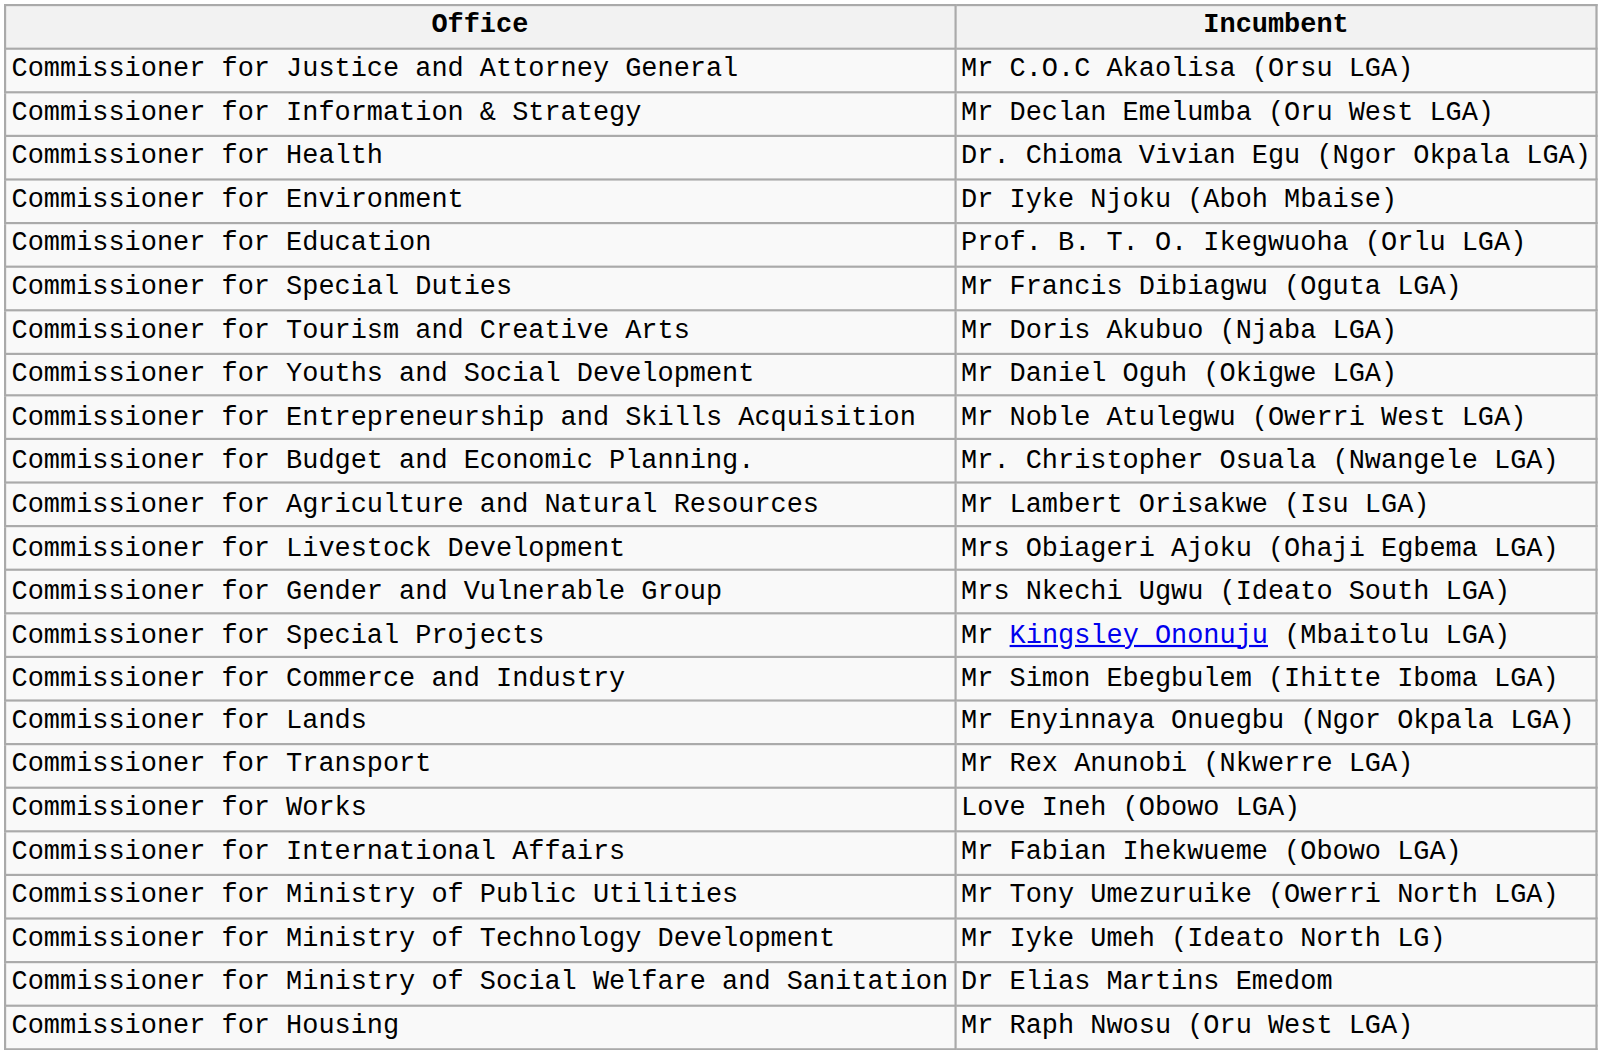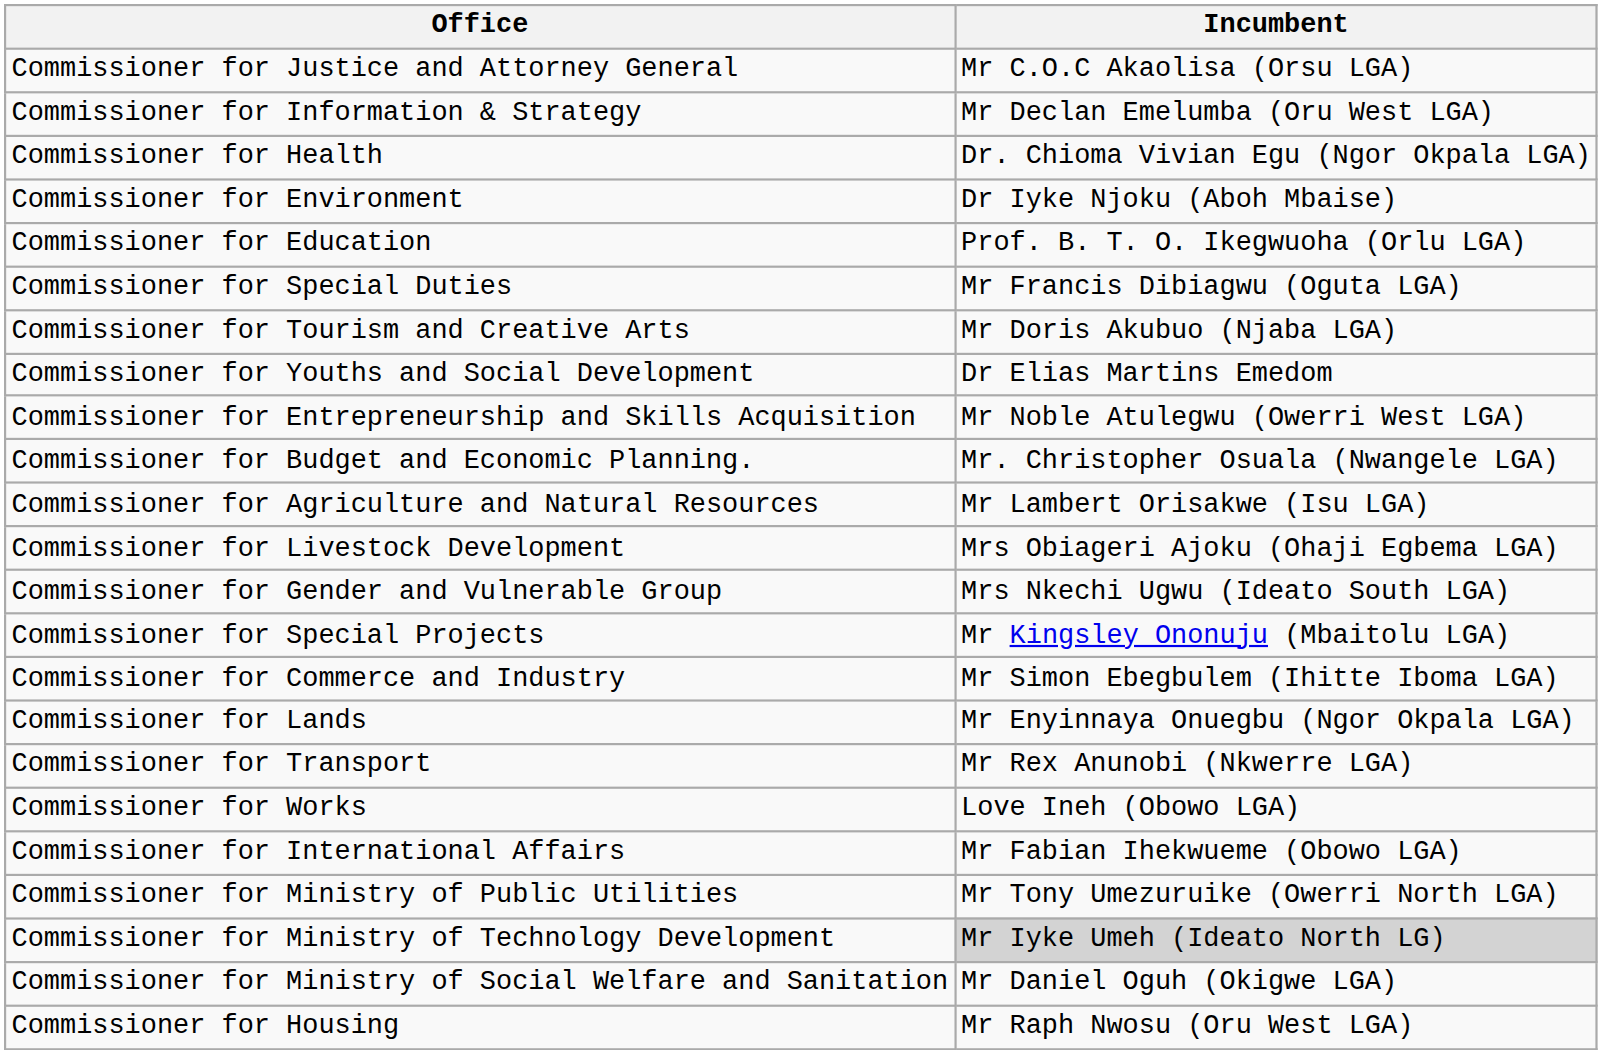Commissioner for Youths and Social Development | Incumbent: Mr Daniel Oguh (Okigwe LGA) -> Dr Elias Martins Emedom
Commissioner for Ministry of Technology Development | Incumbent: no background -> lightgrey background
Commissioner for Ministry of Social Welfare and Sanitation | Incumbent: Dr Elias Martins Emedom -> Mr Daniel Oguh (Okigwe LGA)
